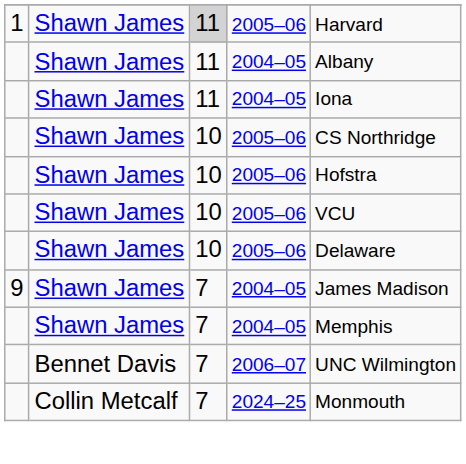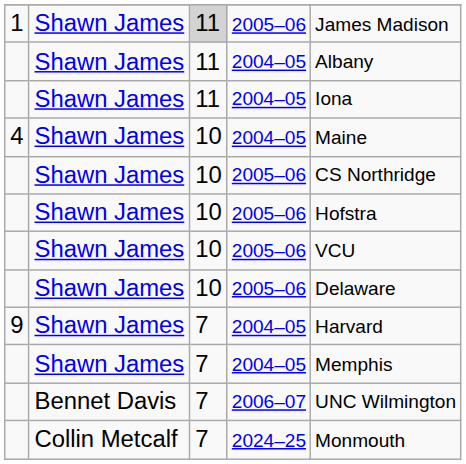1 | column 5: Harvard -> James Madison
+ row: 4 | Shawn James | 10 | 2004–05 | Maine
9 | column 5: James Madison -> Harvard
